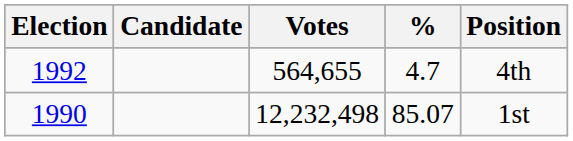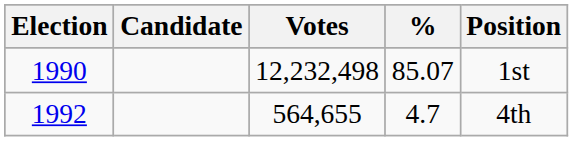rows swapped: 1990 <-> 1992
